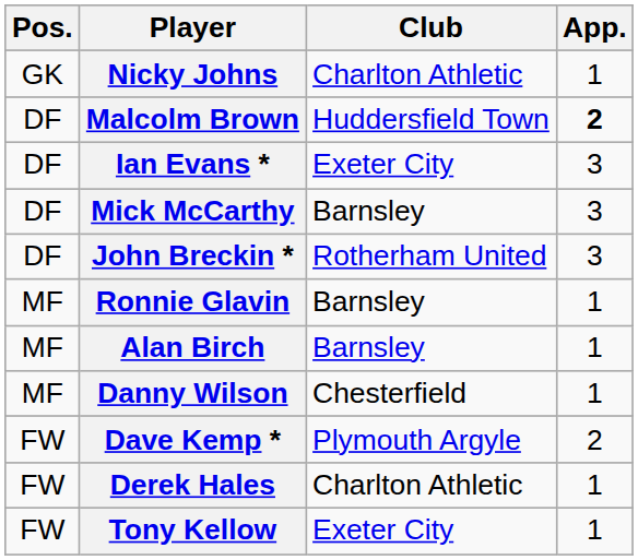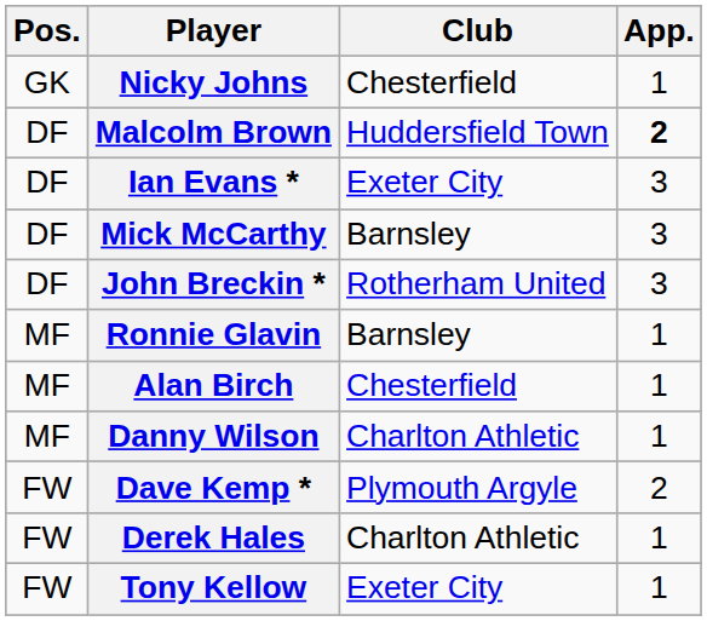Nicky Johns | Club: Charlton Athletic -> Chesterfield
Alan Birch | Club: Barnsley -> Chesterfield
Danny Wilson | Club: Chesterfield -> Charlton Athletic
